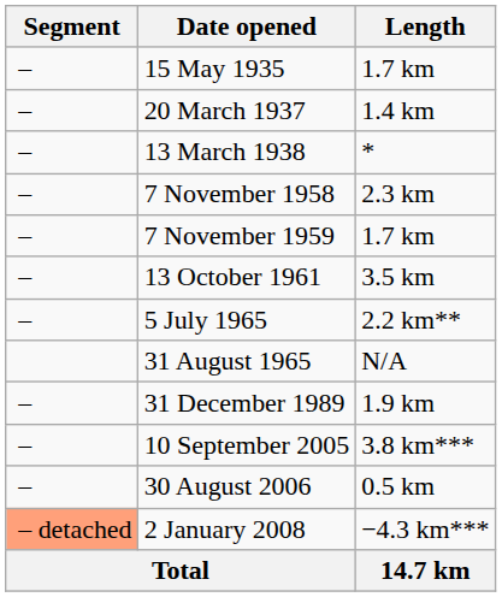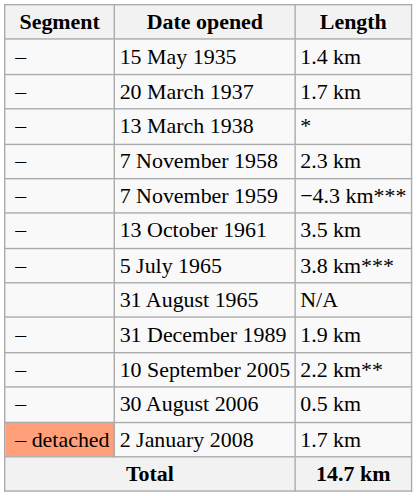15 May 1935 | Length: 1.7 km -> 1.4 km
20 March 1937 | Length: 1.4 km -> 1.7 km
7 November 1959 | Length: 1.7 km -> −4.3 km***
5 July 1965 | Length: 2.2 km** -> 3.8 km***
10 September 2005 | Length: 3.8 km*** -> 2.2 km**
2 January 2008 | Length: −4.3 km*** -> 1.7 km
